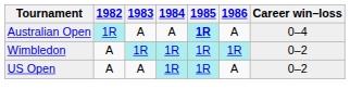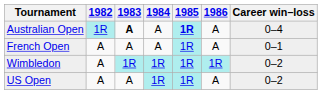Australian Open | 1983: normal -> bold
+ row: French Open | A | A | A | 1R | A | 0–1
